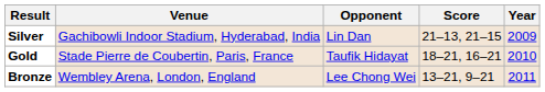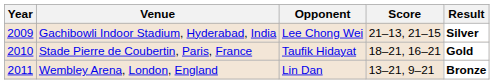columns swapped: Year <-> Result
Gachibowli Indoor Stadium, Hyderabad, India | Opponent: Lin Dan -> Lee Chong Wei
Wembley Arena, London, England | Opponent: Lee Chong Wei -> Lin Dan
